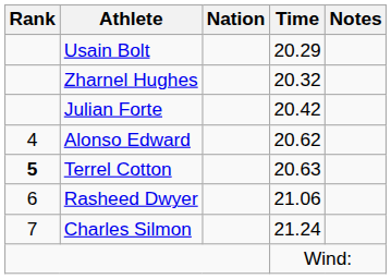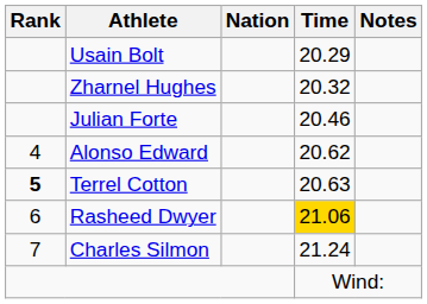Julian Forte | Time: 20.42 -> 20.46
Rasheed Dwyer | Time: no background -> gold background
